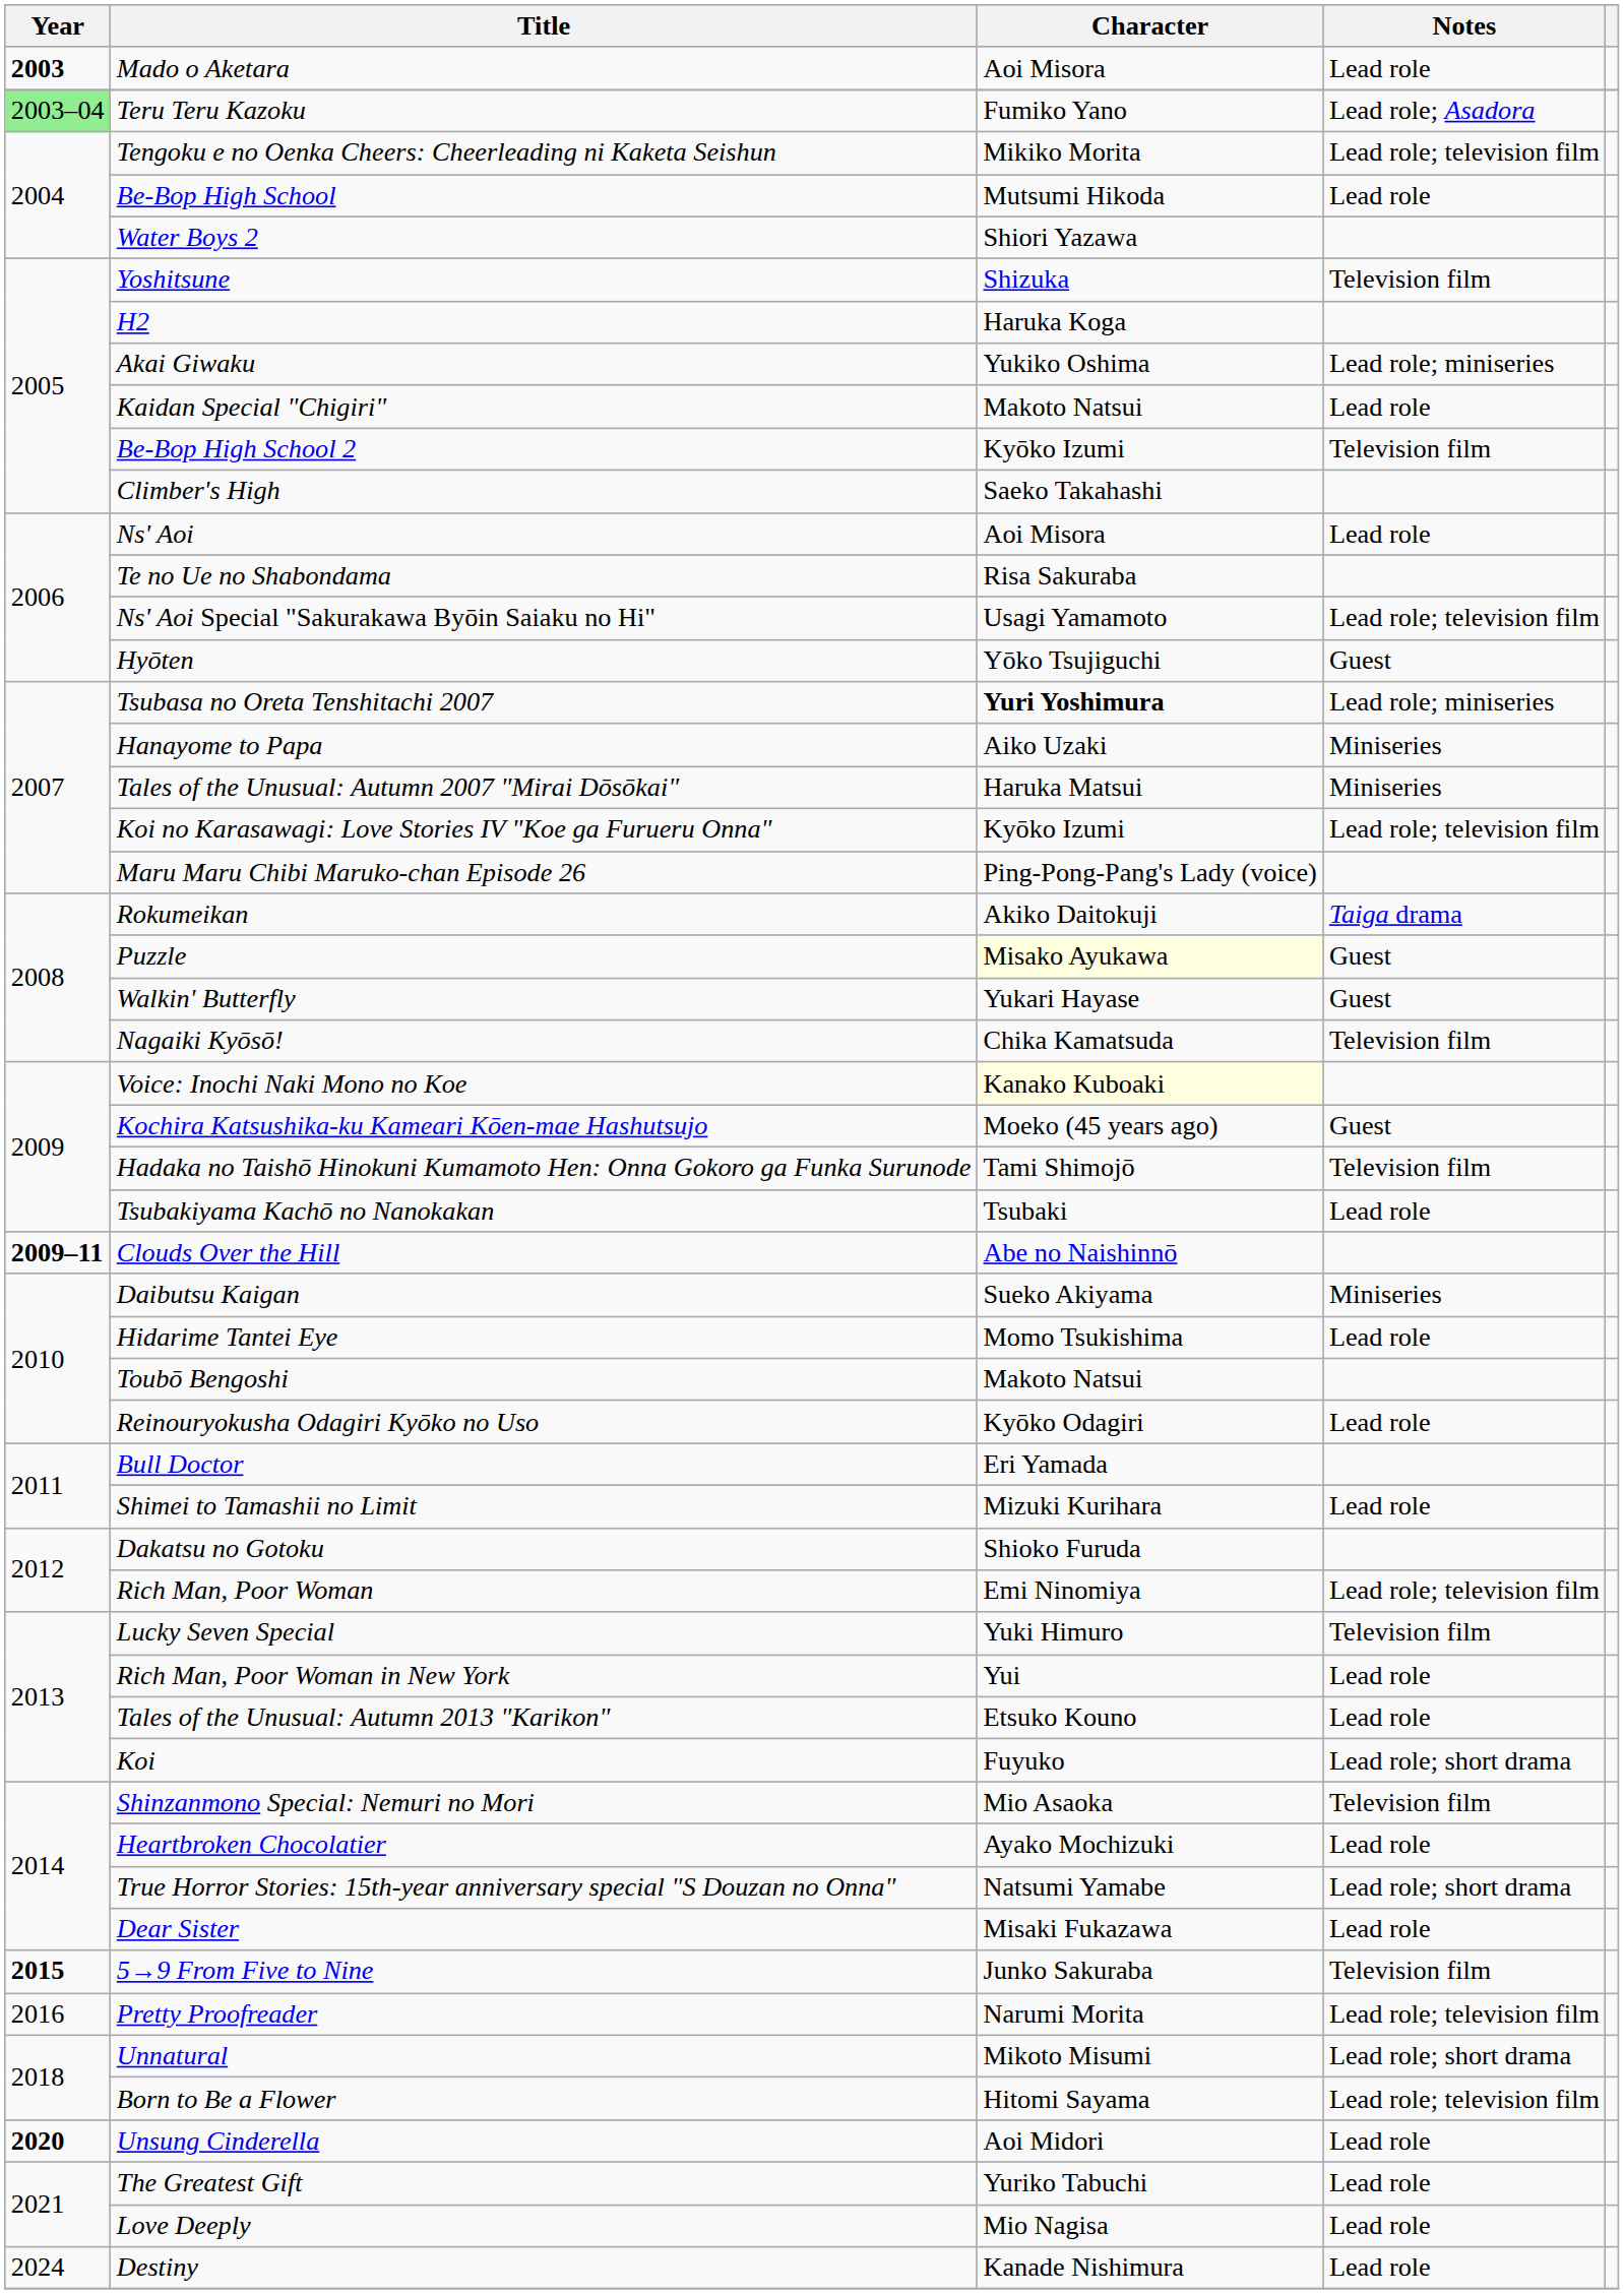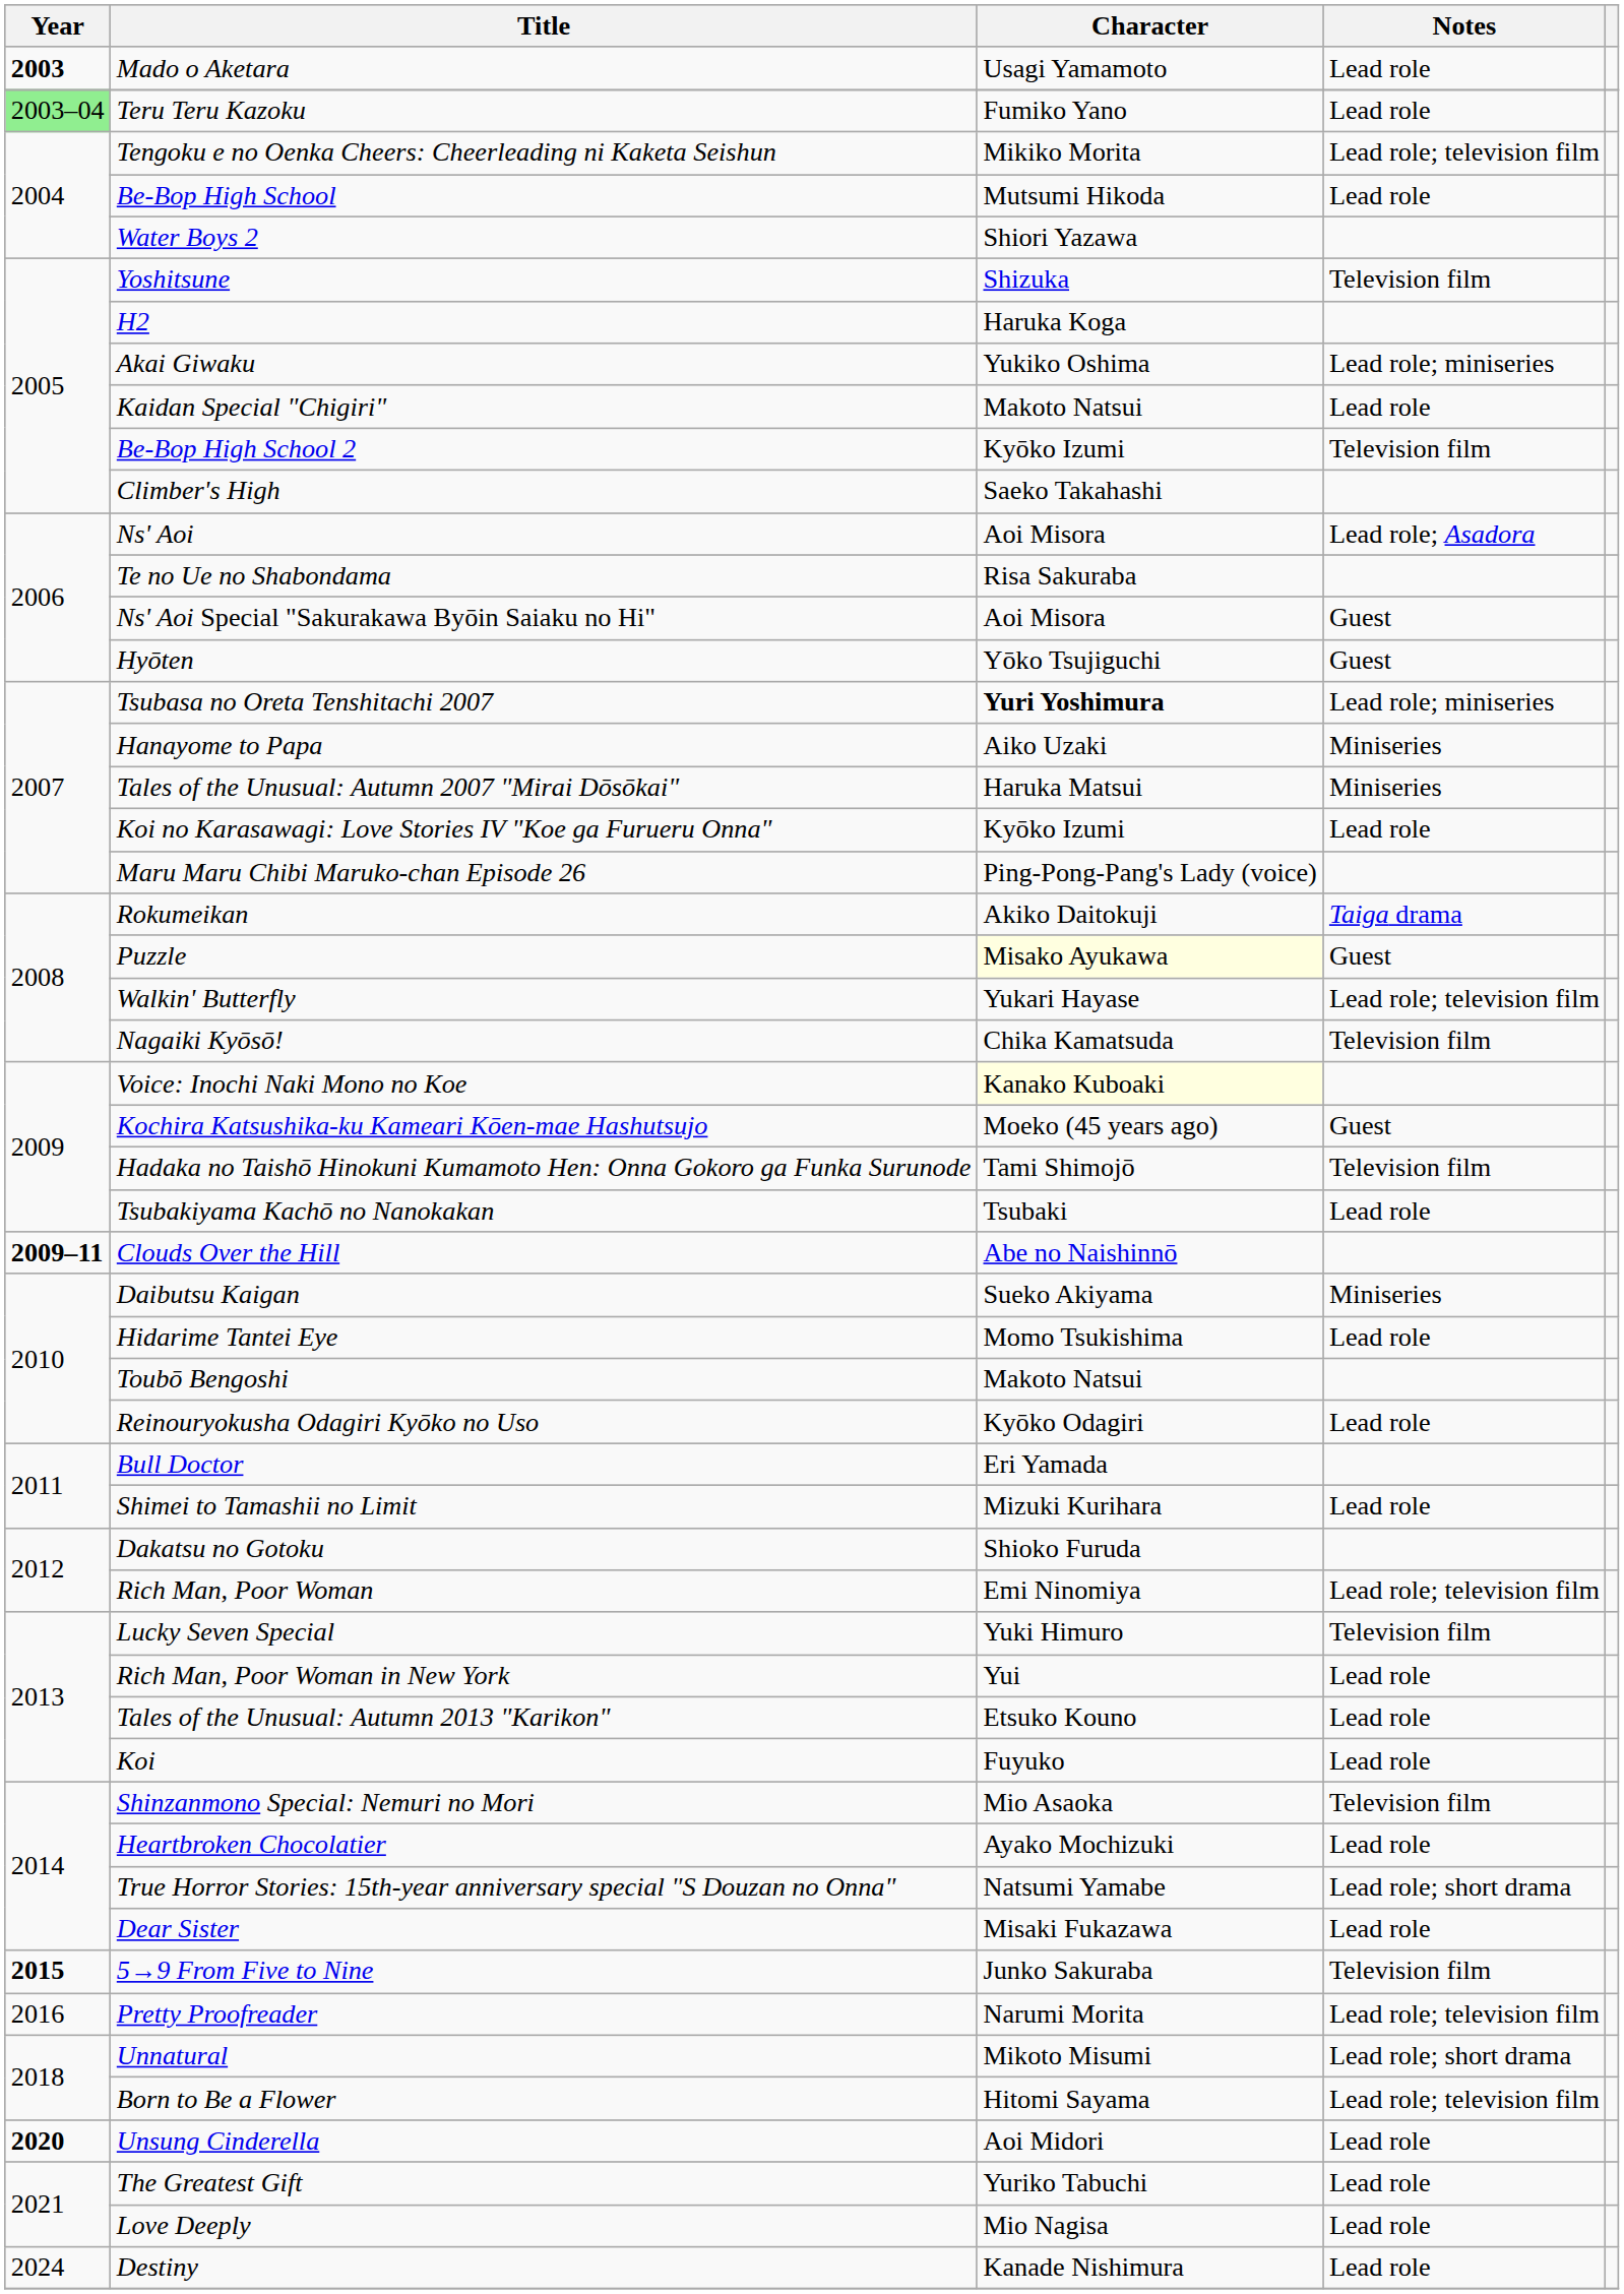Mado o Aketara | Character: Aoi Misora -> Usagi Yamamoto
Teru Teru Kazoku | Notes: Lead role; Asadora -> Lead role
Ns' Aoi | Notes: Lead role -> Lead role; Asadora
Ns' Aoi Special "Sakurakawa Byōin Saiaku no Hi" | Character: Usagi Yamamoto -> Aoi Misora
Ns' Aoi Special "Sakurakawa Byōin Saiaku no Hi" | Notes: Lead role; television film -> Guest
Koi no Karasawagi: Love Stories IV "Koe ga Furueru Onna" | Notes: Lead role; television film -> Lead role
Walkin' Butterfly | Notes: Guest -> Lead role; television film
Koi | Notes: Lead role; short drama -> Lead role
